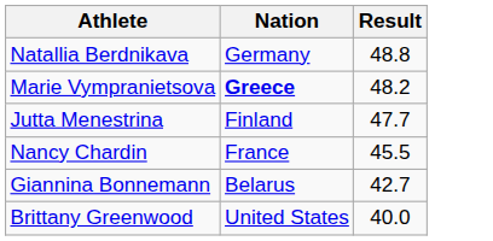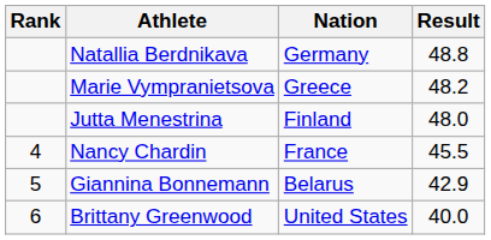+ column: Rank | 4 | 5 | 6
Marie Vympranietsova | Nation: bold -> normal
Jutta Menestrina | Result: 47.7 -> 48.0
Giannina Bonnemann | Result: 42.7 -> 42.9
